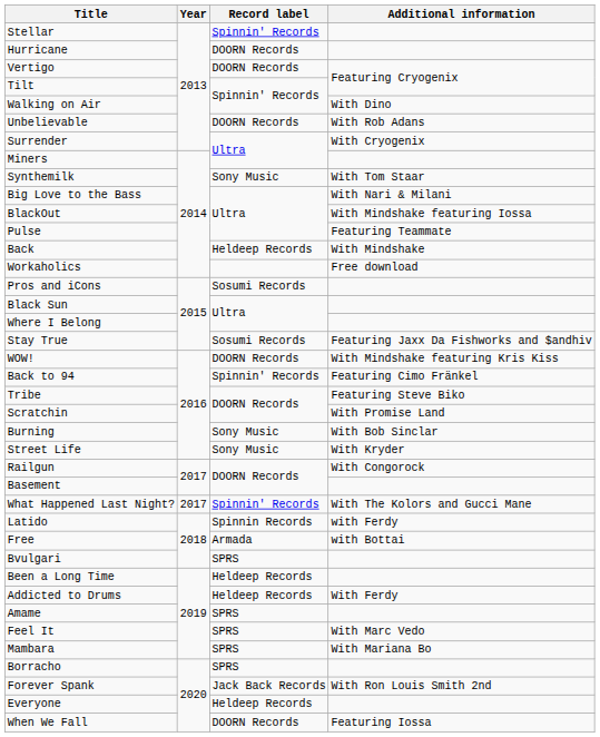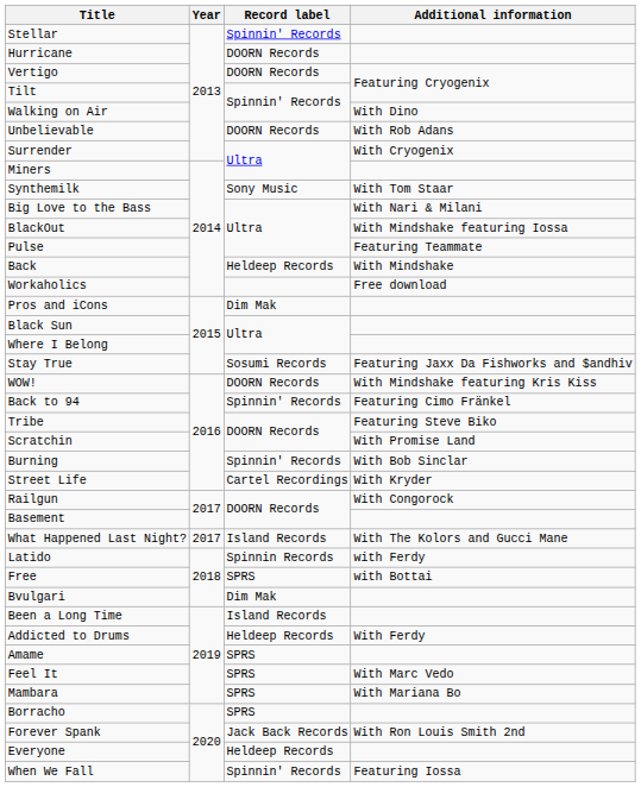Pros and iCons | Record label: Sosumi Records -> Dim Mak
Burning | Record label: Sony Music -> Spinnin' Records
Street Life | Record label: Sony Music -> Cartel Recordings
What Happened Last Night? | Record label: Spinnin' Records -> Island Records
Free | Record label: Armada -> SPRS
Bvulgari | Record label: SPRS -> Dim Mak
Been a Long Time | Record label: Heldeep Records -> Island Records
When We Fall | Record label: DOORN Records -> Spinnin' Records
